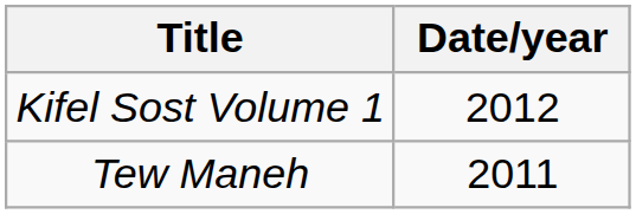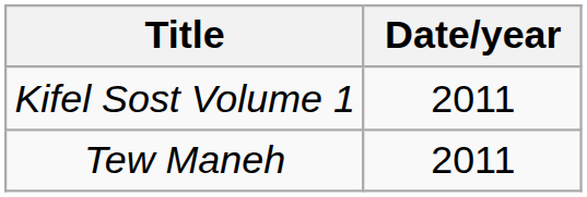Kifel Sost Volume 1 | Date/year: 2012 -> 2011
